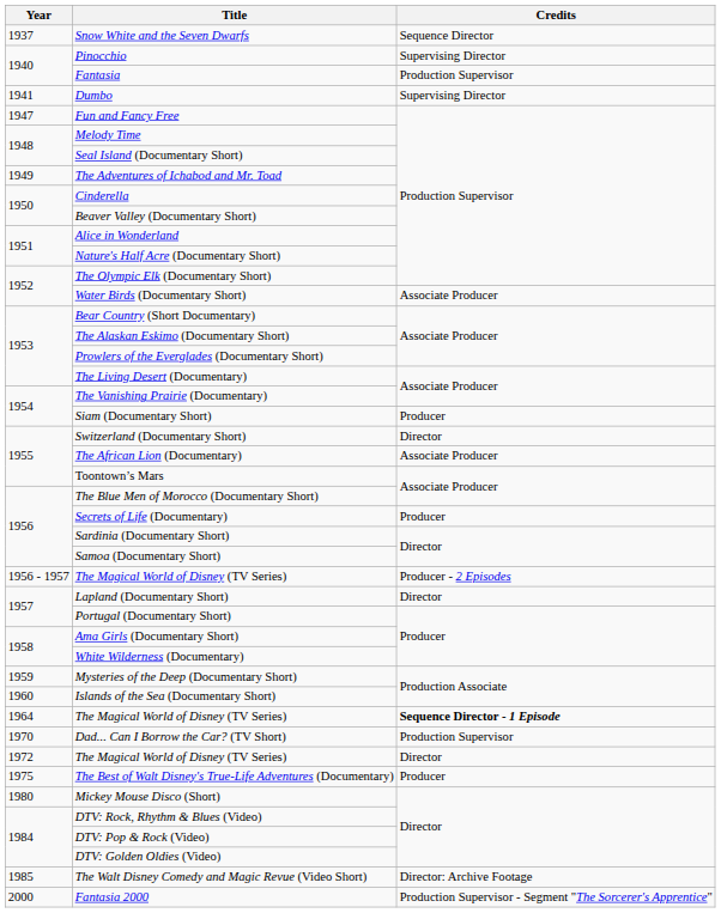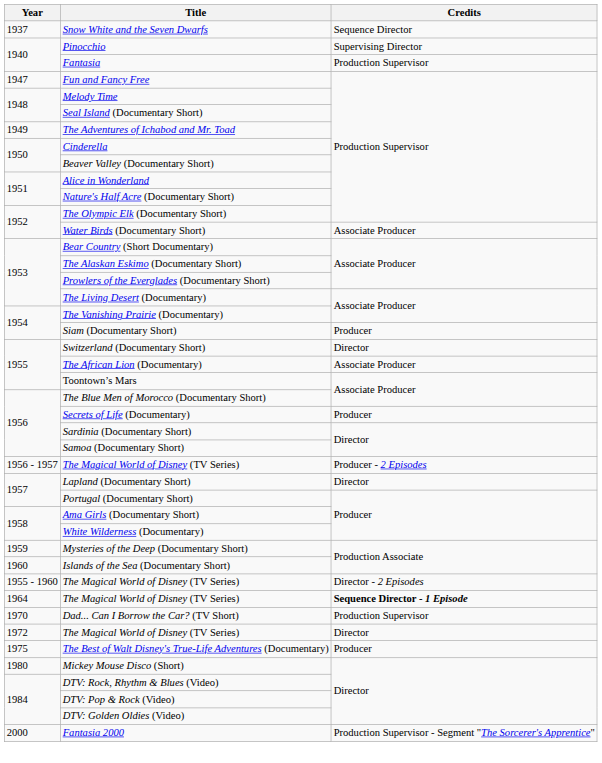- row: 1941 | Dumbo | Supervising Director
+ row: 1955 - 1960 | The Magical World of Disney (TV Series) | Director - 2 Episodes
- row: 1985 | The Walt Disney Comedy and Magic Revue (Video Short) | Director: Archive Footage
